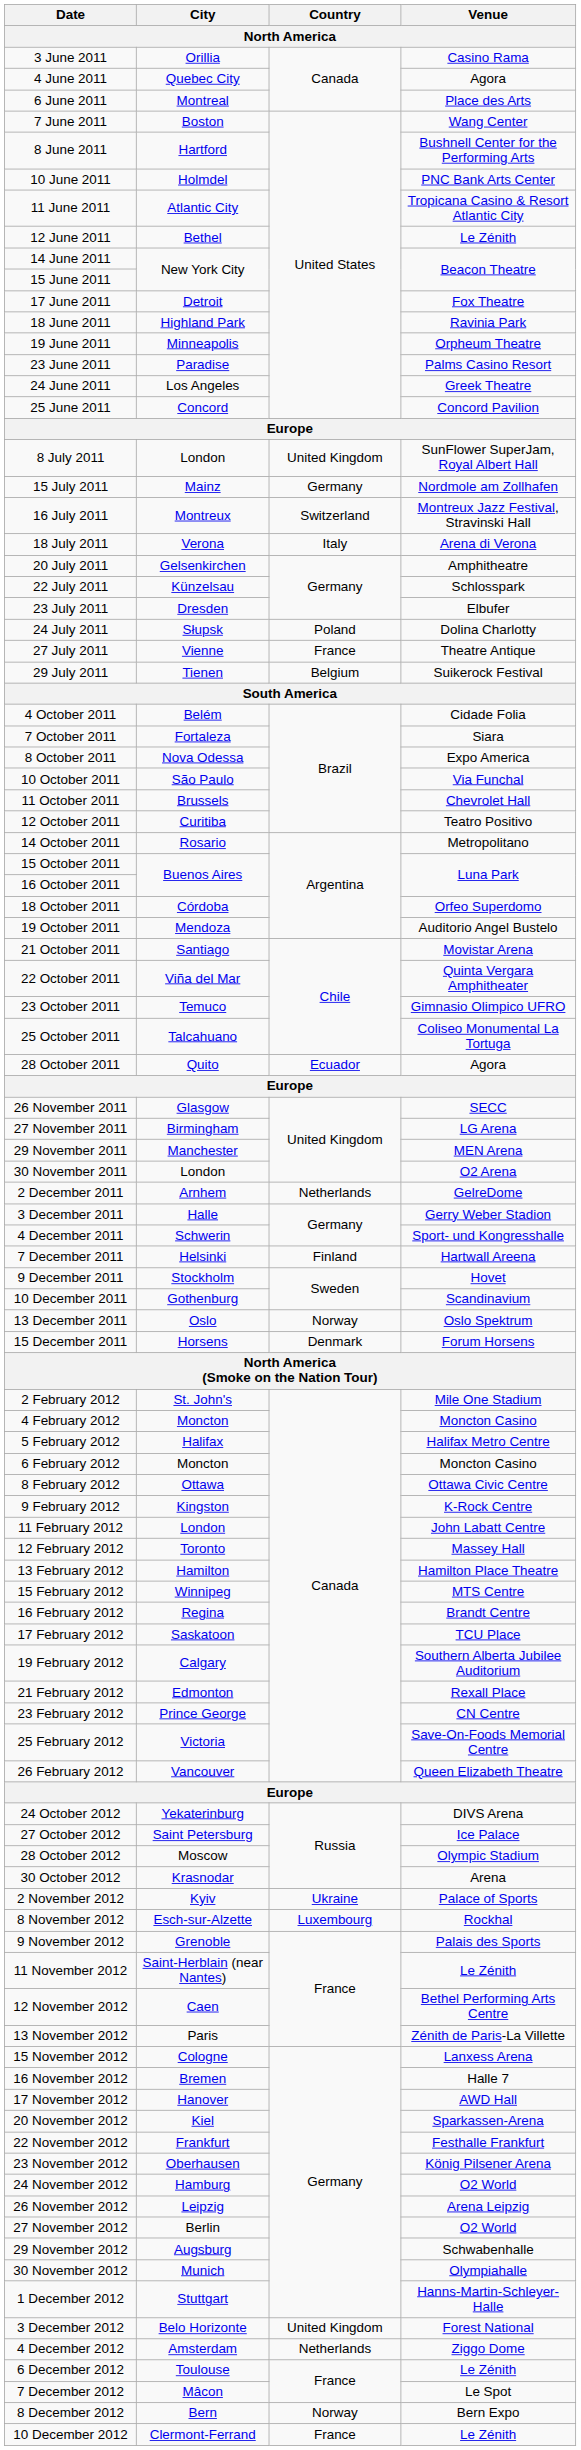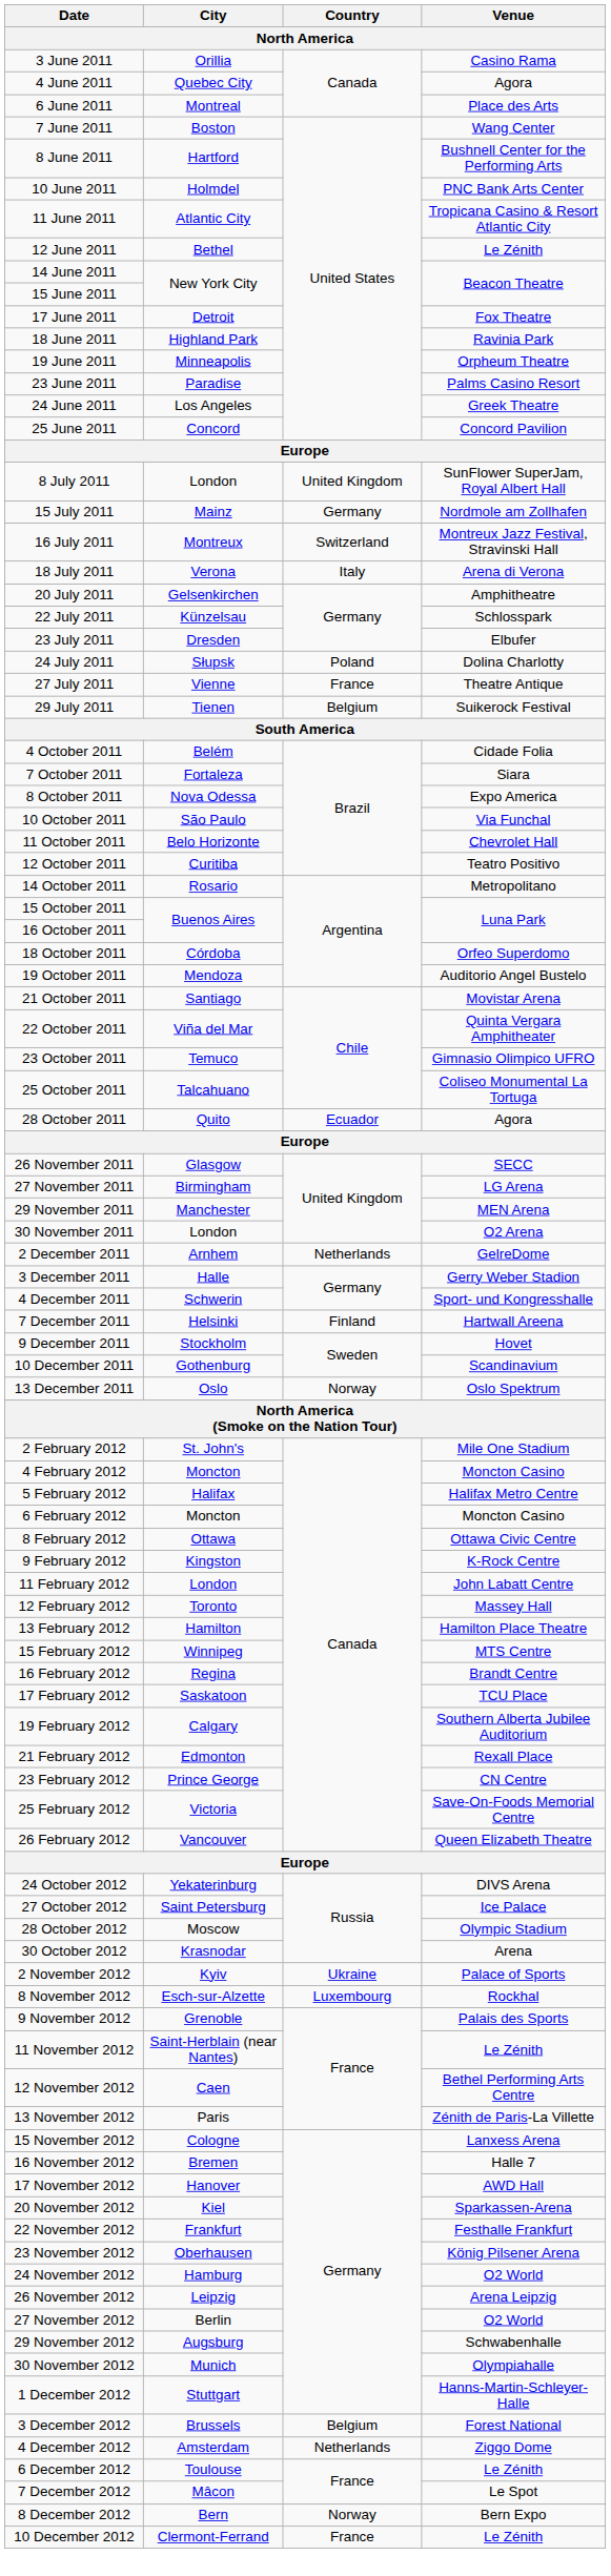11 October 2011 | City: Brussels -> Belo Horizonte
- row: 15 December 2011 | Horsens | Denmark | Forum Horsens
3 December 2012 | City: Belo Horizonte -> Brussels
3 December 2012 | Country: United Kingdom -> Belgium
